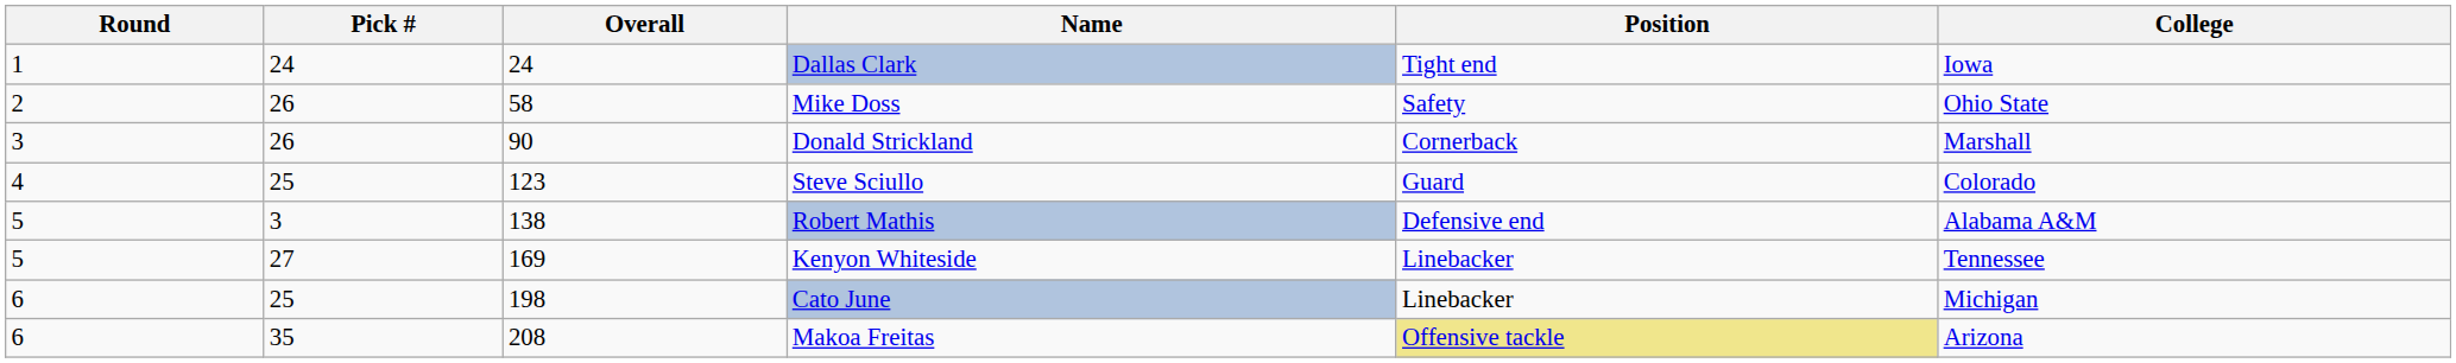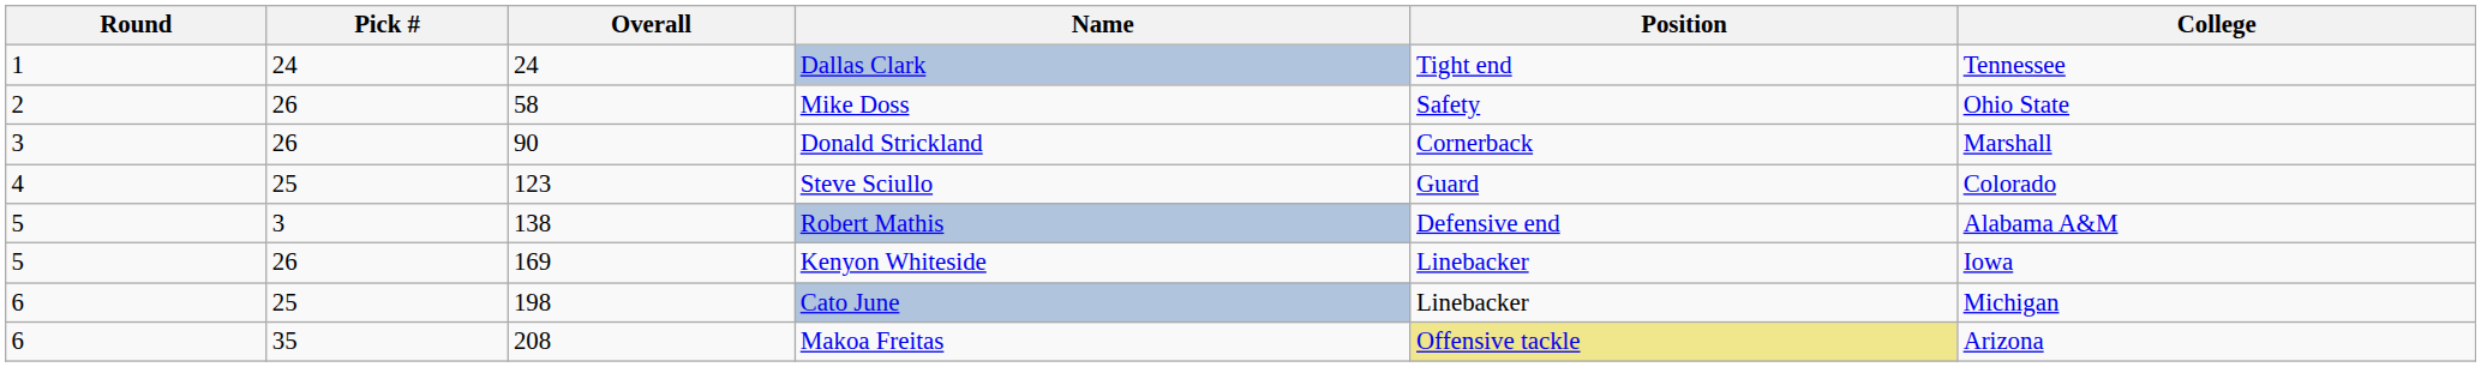Dallas Clark | College: Iowa -> Tennessee
Kenyon Whiteside | Pick #: 27 -> 26
Kenyon Whiteside | College: Tennessee -> Iowa
